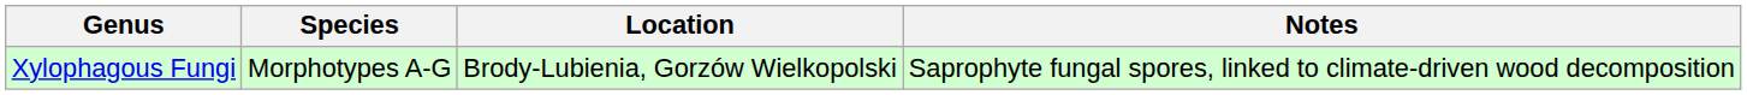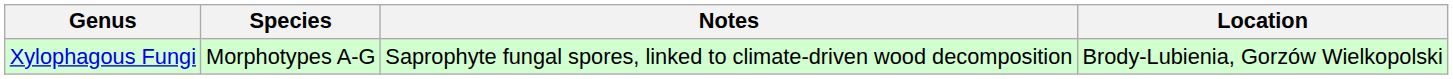columns swapped: Location <-> Notes
